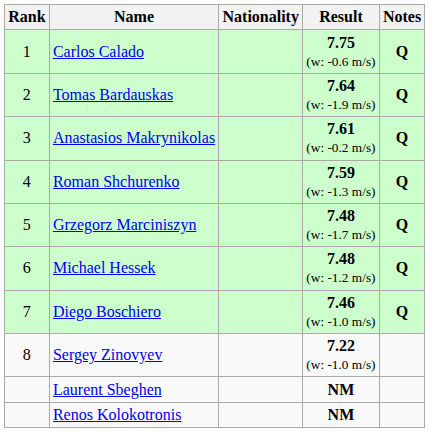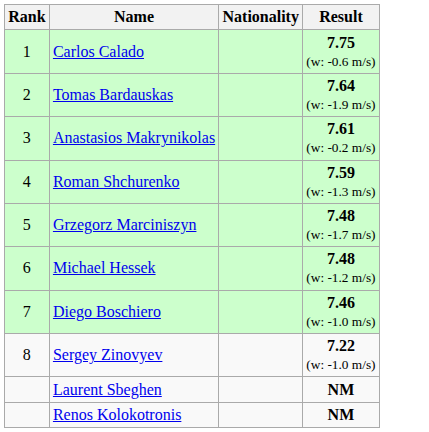- column: Notes | Q | Q | Q | Q | Q | Q | Q
